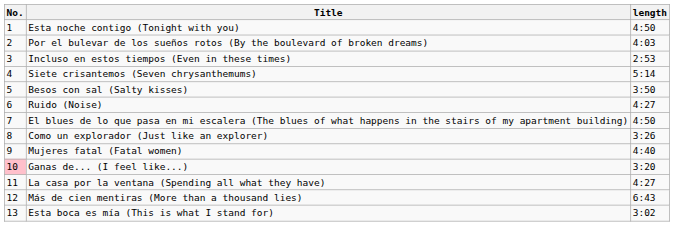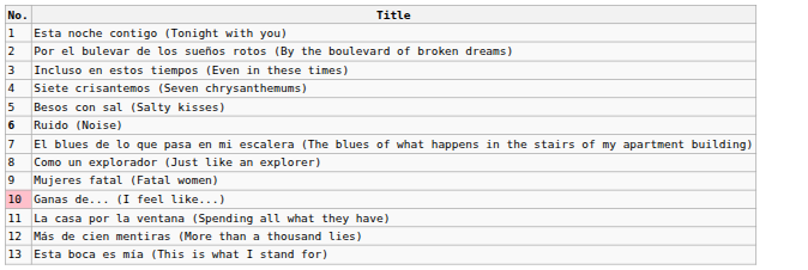- column: length | 4:50 | 4:03 | 2:53 | 5:14 | 3:50 | 4:27 | 4:50 | 3:26 | 4:40 | 3:20 | 4:27 | 6:43 | 3:02
Ruido (Noise) | No.: normal -> bold
